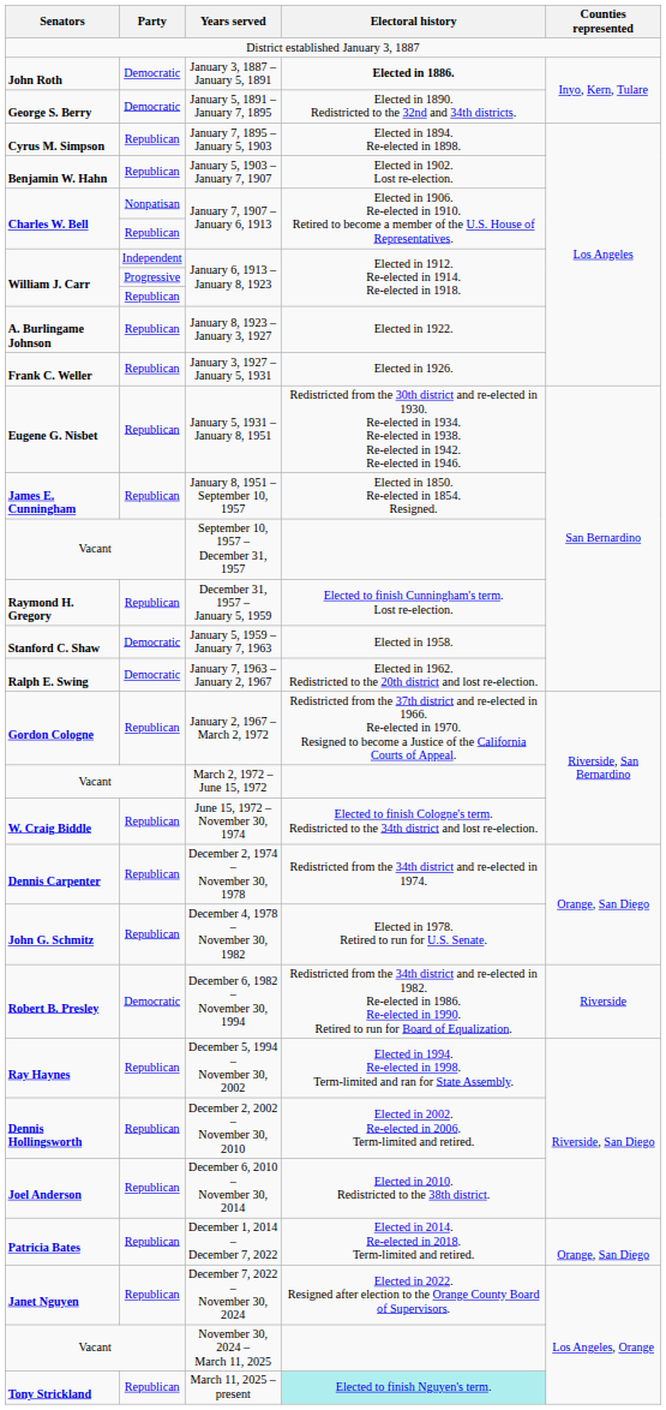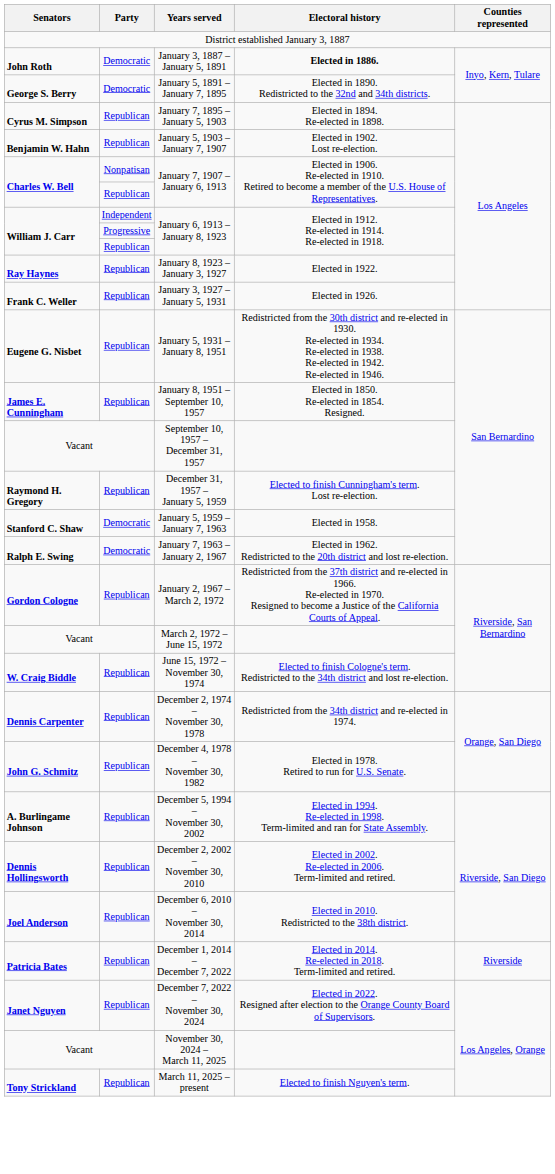January 8, 1923 – January 3, 1927 | Senators: A. Burlingame Johnson -> Ray Haynes
- row: Robert B. Presley | Democratic | December 6, 1982 – November 30, 1994 | Redistricted from the 34th district and re-elected in 1982. Re-elected in 1986. Re-elected in 1990. Retired to run for Board of Equalization. | Riverside
December 5, 1994 – November 30, 2002 | Senators: Ray Haynes -> A. Burlingame Johnson
December 1, 2014 – December 7, 2022 | Counties represented: Orange, San Diego -> Riverside
March 11, 2025 – present | Electoral history: paleturquoise background -> no background
